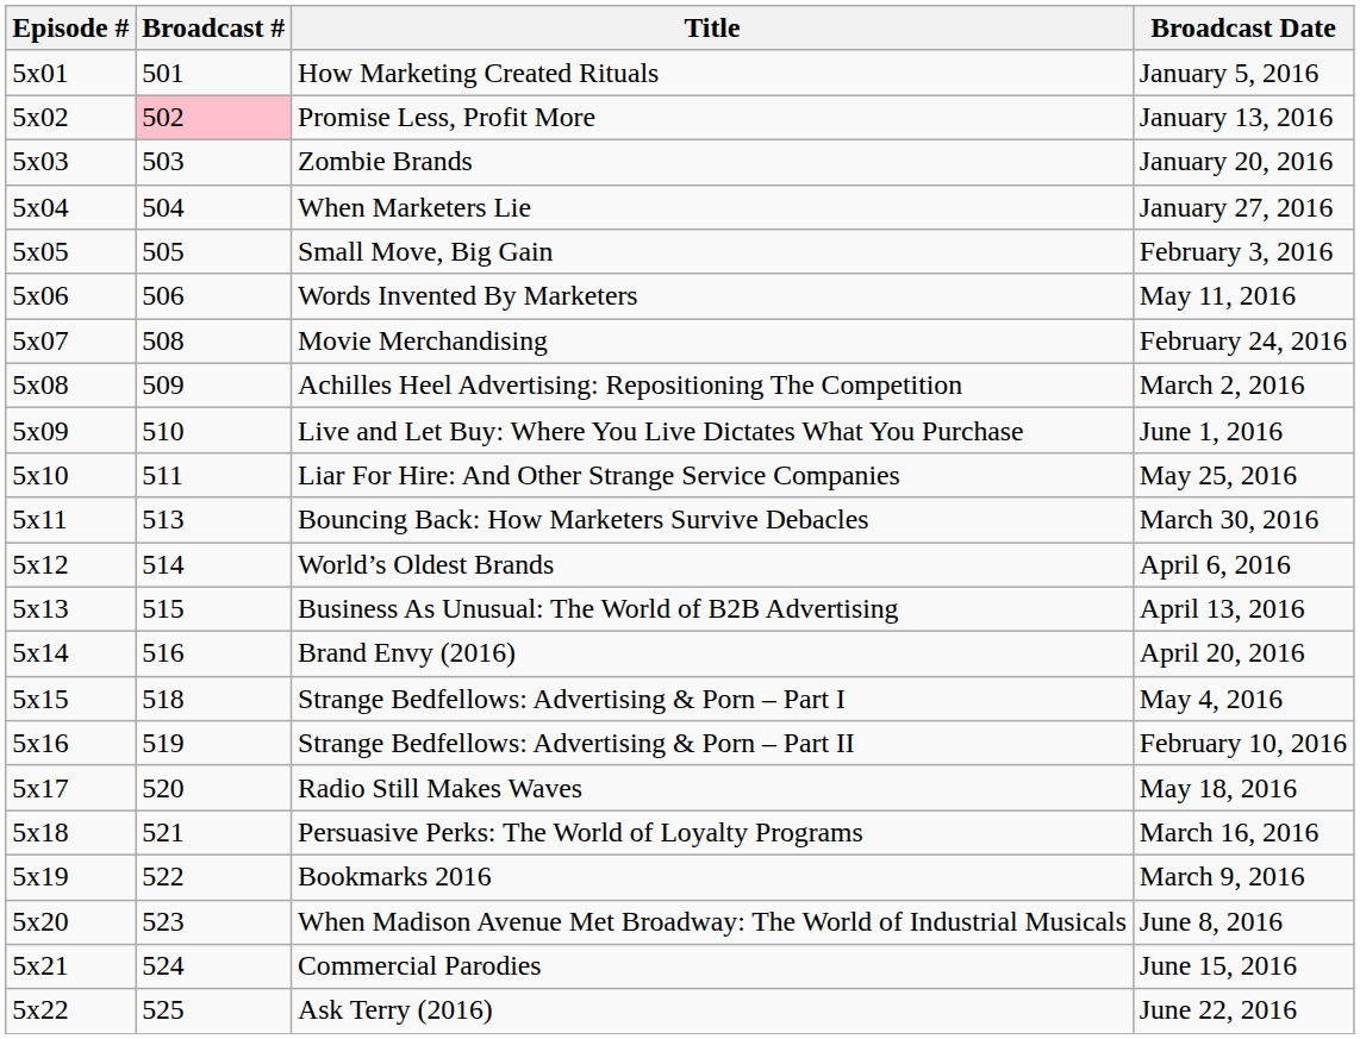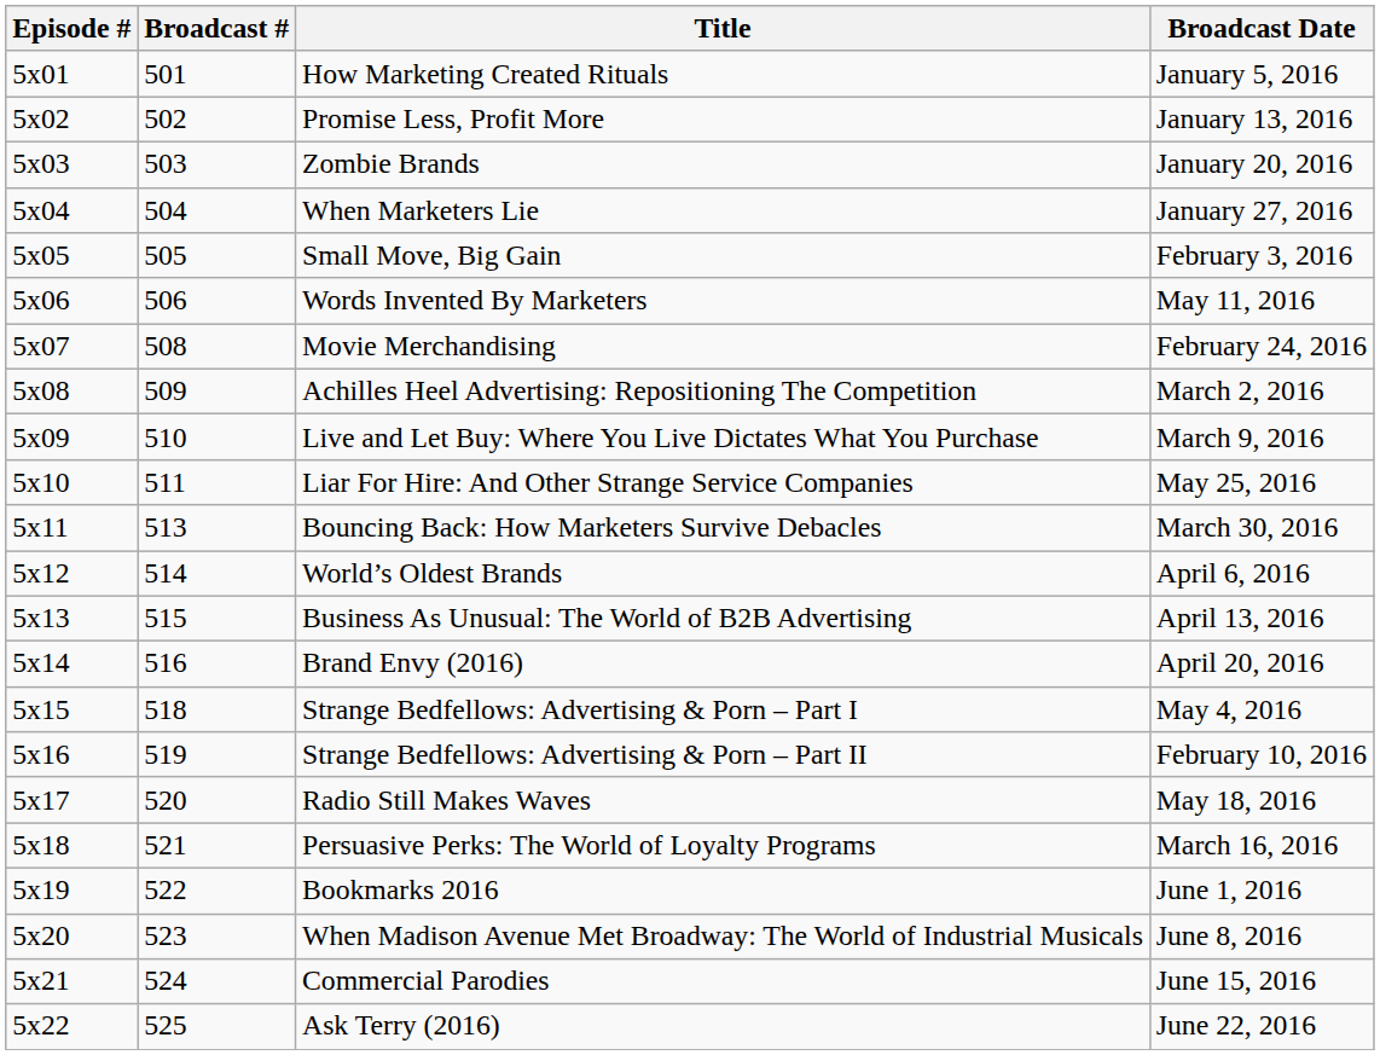Promise Less, Profit More | Broadcast #: pink background -> no background
Live and Let Buy: Where You Live Dictates What You Purchase | Broadcast Date: June 1, 2016 -> March 9, 2016
Bookmarks 2016 | Broadcast Date: March 9, 2016 -> June 1, 2016
